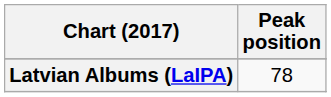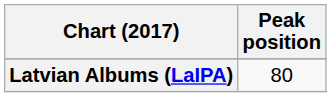Latvian Albums (LaIPA) | Peak position: 78 -> 80
